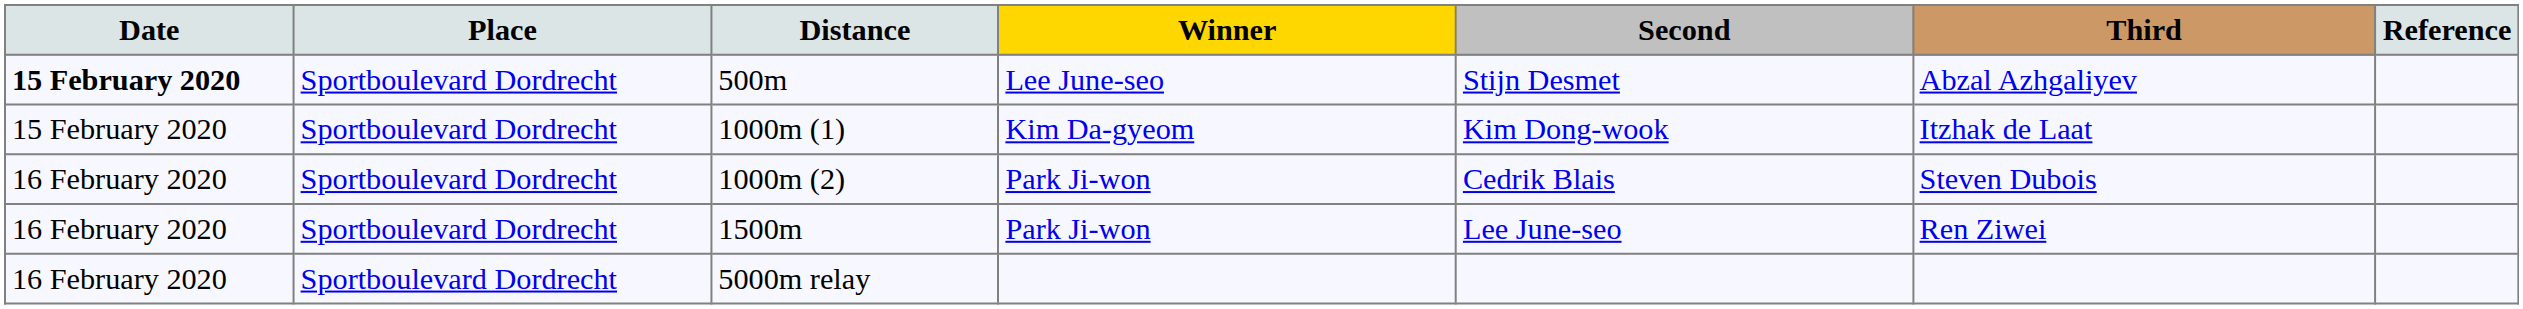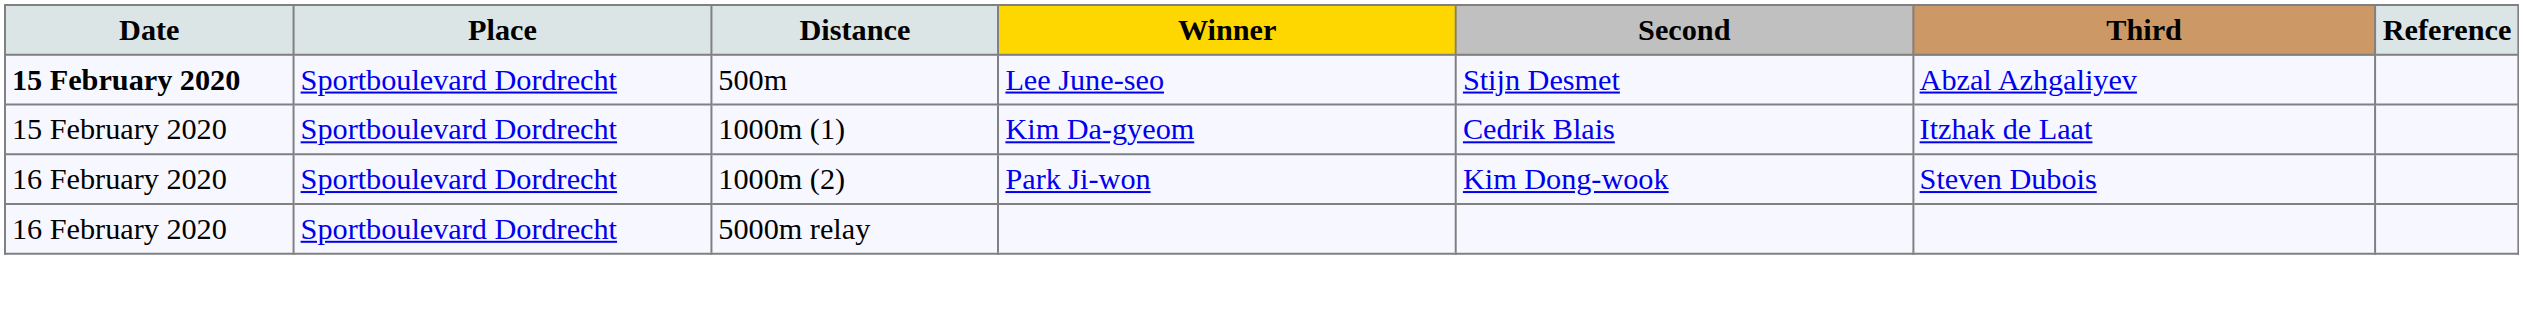1000m (1) | Second: Kim Dong-wook -> Cedrik Blais
1000m (2) | Second: Cedrik Blais -> Kim Dong-wook
- row: 16 February 2020 | Sportboulevard Dordrecht | 1500m | Park Ji-won | Lee June-seo | Ren Ziwei
